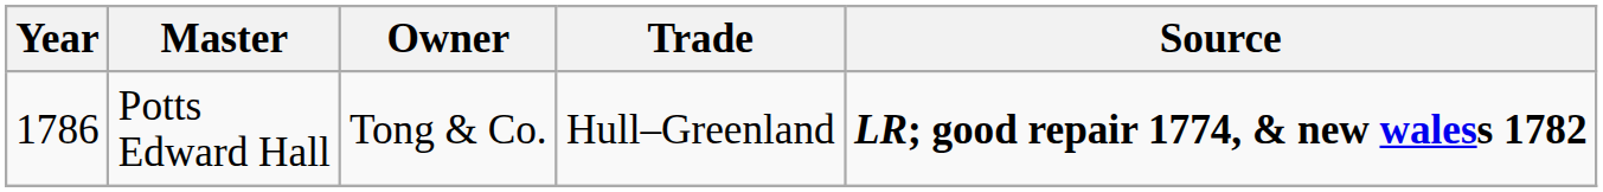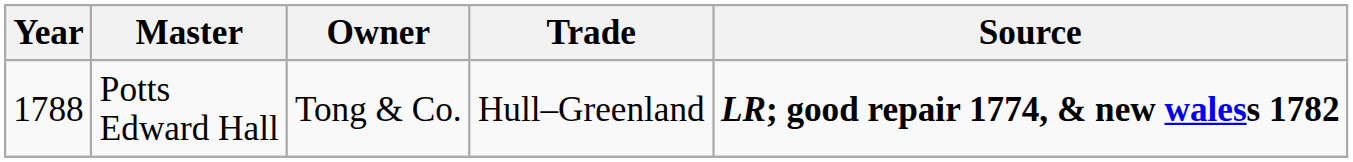Potts Edward Hall | Year: 1786 -> 1788
